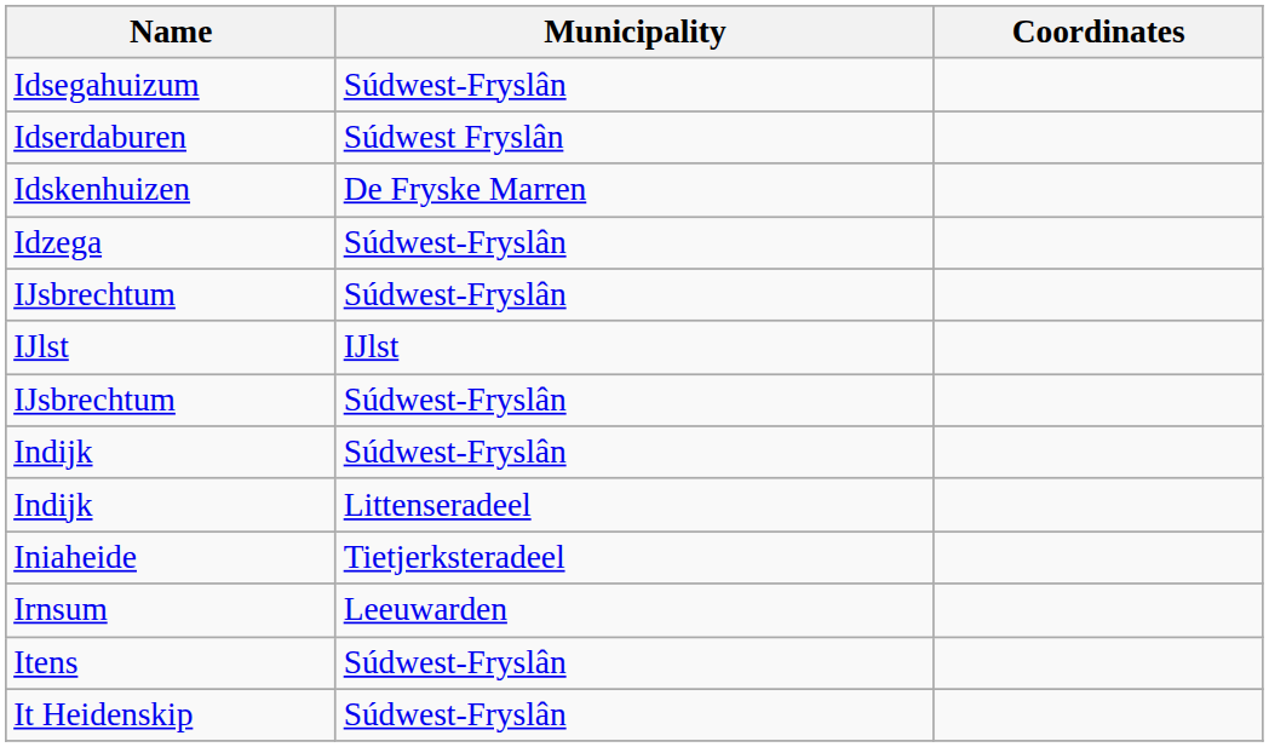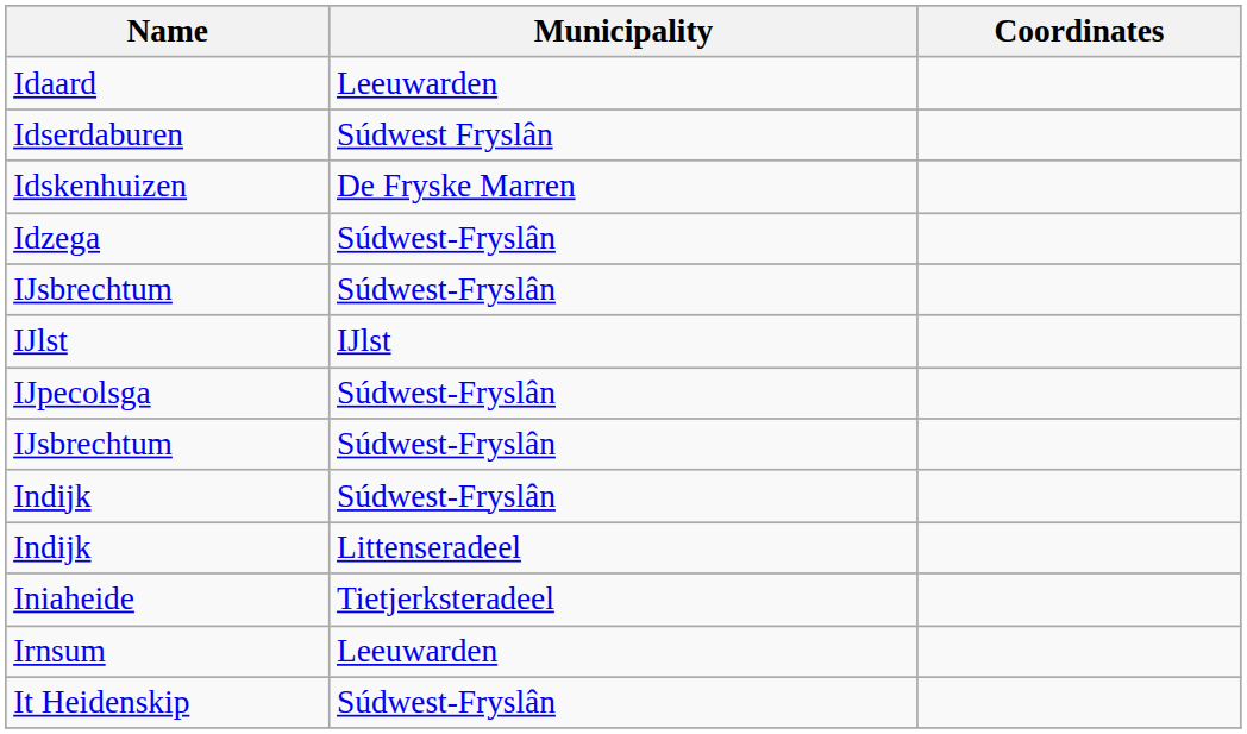+ row: Idaard | Leeuwarden
- row: Idsegahuizum | Súdwest-Fryslân
+ row: IJpecolsga | Súdwest-Fryslân
- row: Itens | Súdwest-Fryslân
